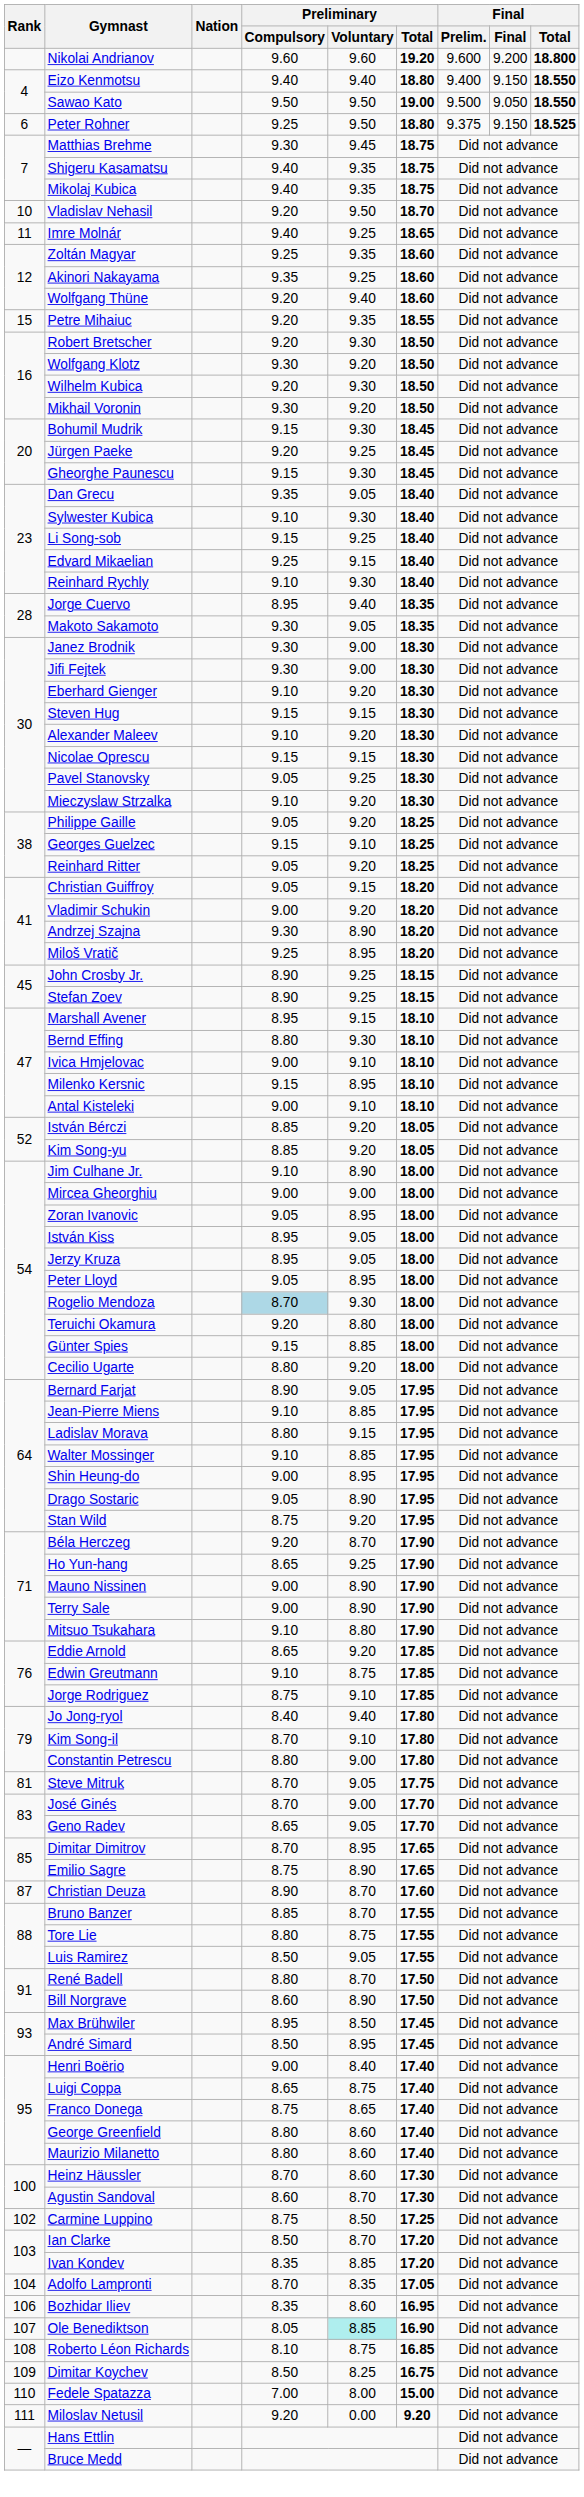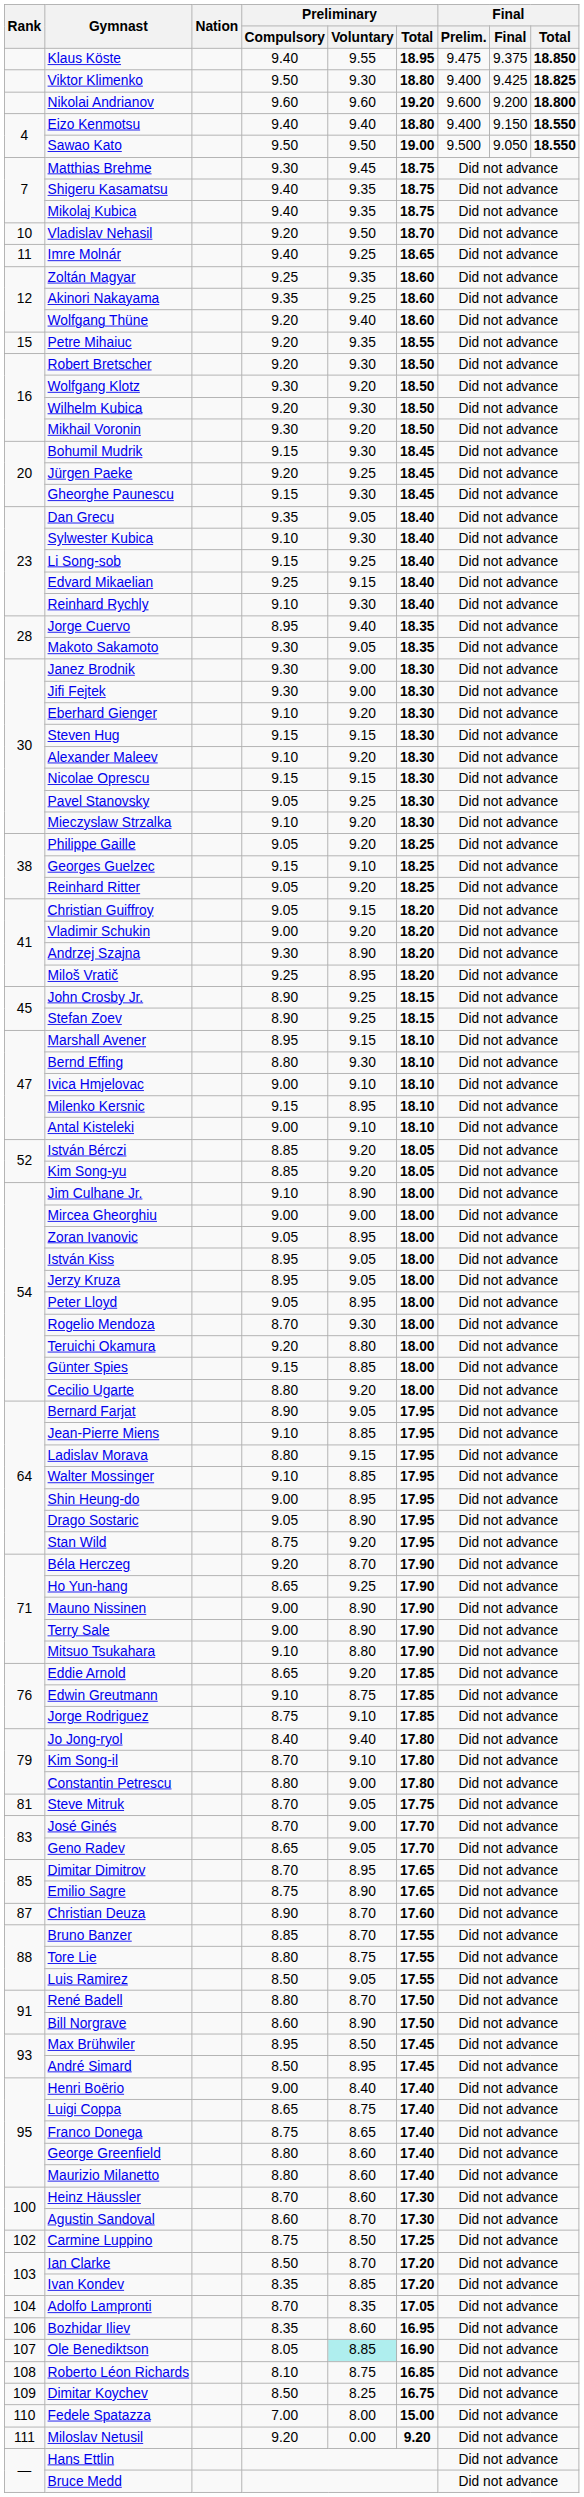+ row: Klaus Köste | 9.40 | 9.55 | 18.95 | 9.475 | 9.375 | 18.850
+ row: Viktor Klimenko | 9.50 | 9.30 | 18.80 | 9.400 | 9.425 | 18.825
- row: 6 | Peter Rohner | 9.25 | 9.50 | 18.80 | 9.375 | 9.150 | 18.525
Rogelio Mendoza | Preliminary / Compulsory: lightblue background -> no background
